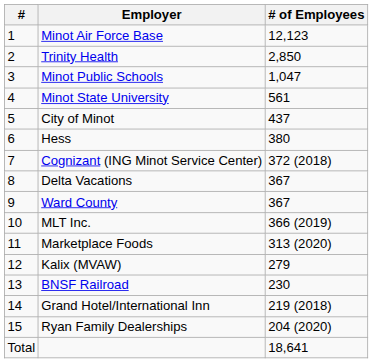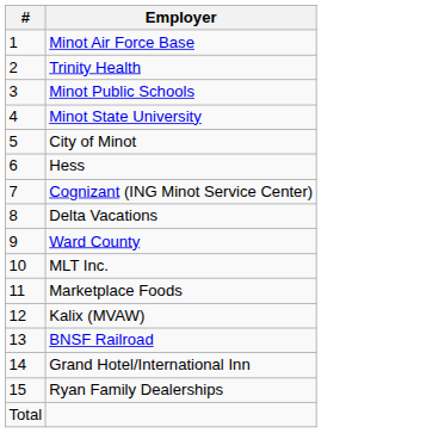- column: # of Employees | 12,123 | 2,850 | 1,047 | 561 | 437 | 380 | 372 (2018) | 367 | 367 | 366 (2019) | 313 (2020) | 279 | 230 | 219 (2018) | 204 (2020) | 18,641
